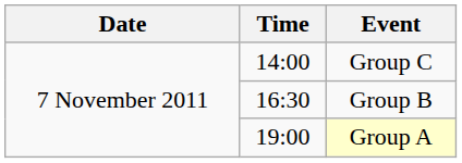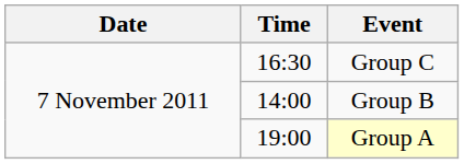Group C | Time: 14:00 -> 16:30
Group B | Time: 16:30 -> 14:00
